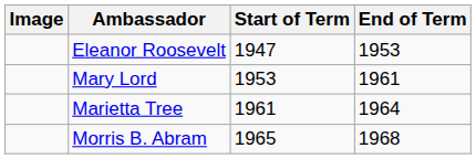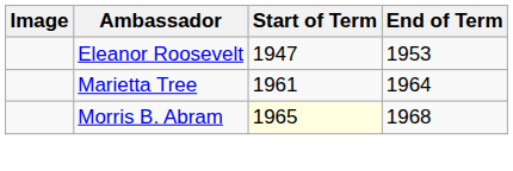- row: Mary Lord | 1953 | 1961
Morris B. Abram | Start of Term: no background -> lightyellow background
